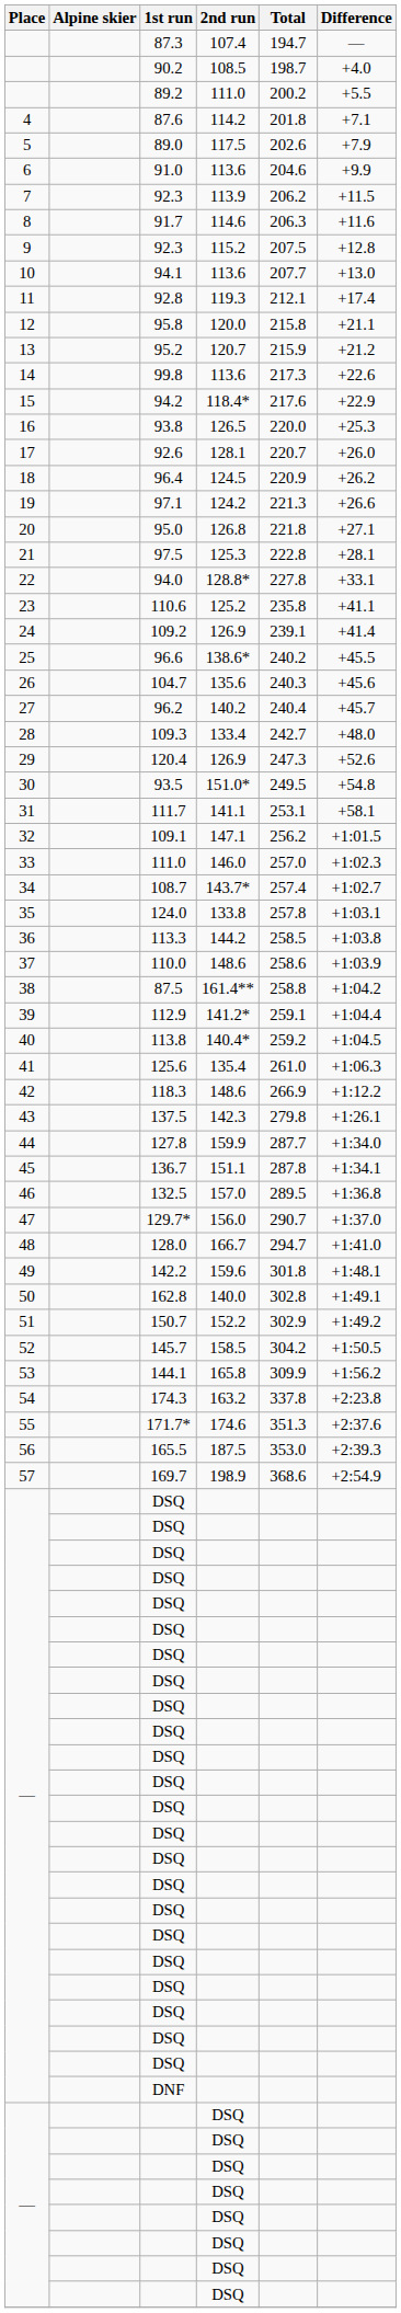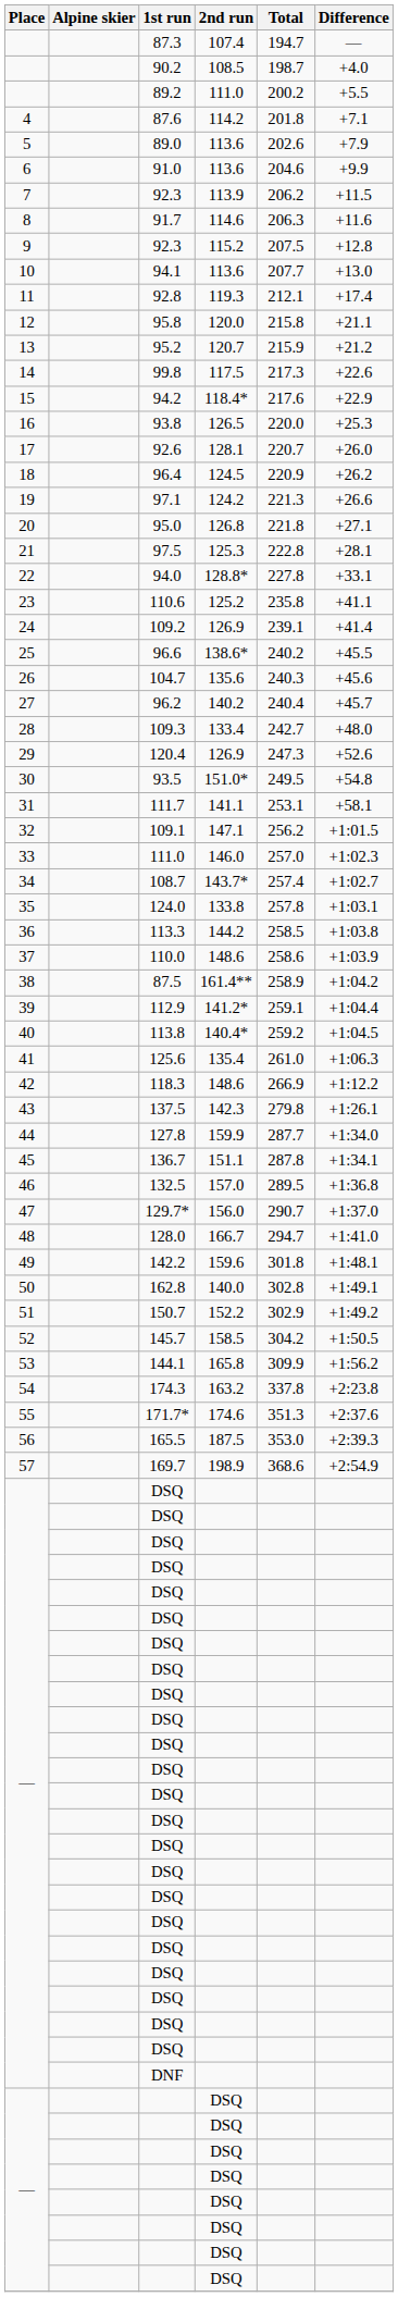89.0 | 2nd run: 117.5 -> 113.6
99.8 | 2nd run: 113.6 -> 117.5
87.5 | Total: 258.8 -> 258.9
